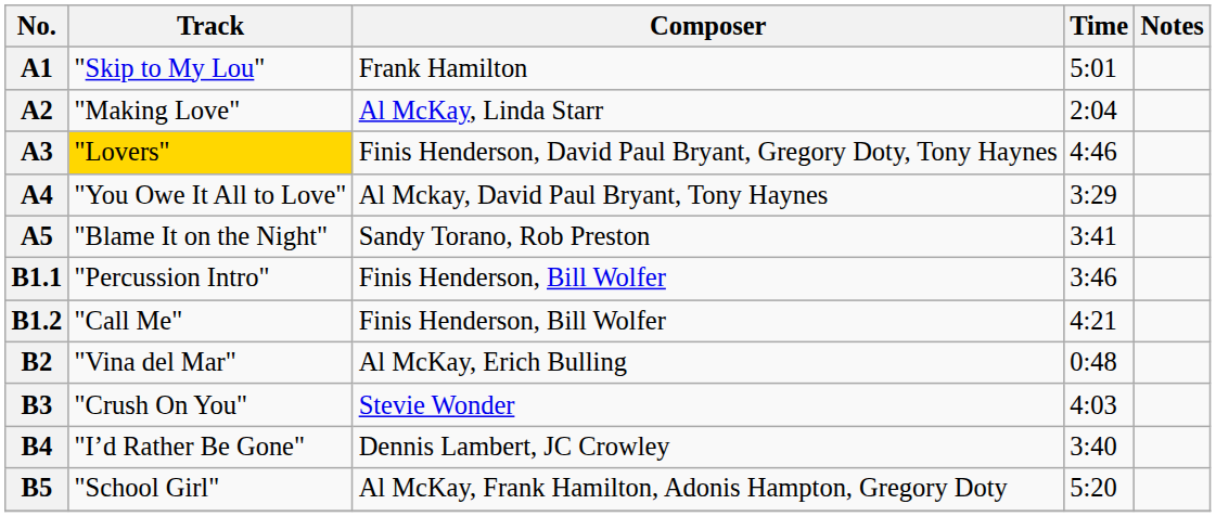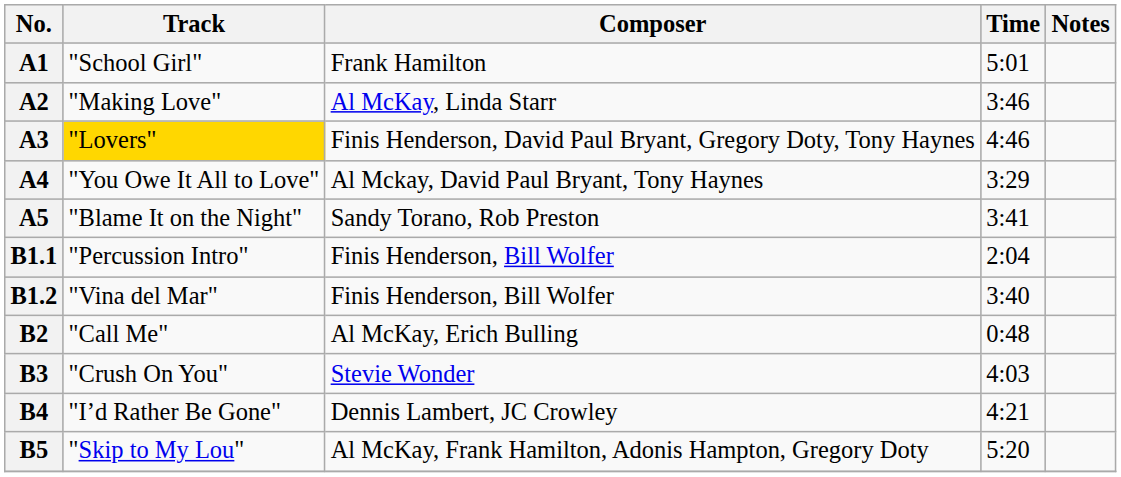A1 | Track: "Skip to My Lou" -> "School Girl"
A2 | Time: 2:04 -> 3:46
B1.1 | Time: 3:46 -> 2:04
B1.2 | Track: "Call Me" -> "Vina del Mar"
B1.2 | Time: 4:21 -> 3:40
B2 | Track: "Vina del Mar" -> "Call Me"
B4 | Time: 3:40 -> 4:21
B5 | Track: "School Girl" -> "Skip to My Lou"
